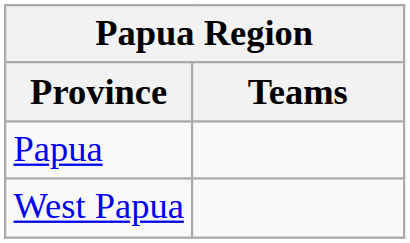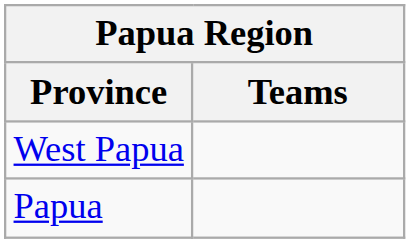rows swapped: West Papua <-> Papua
